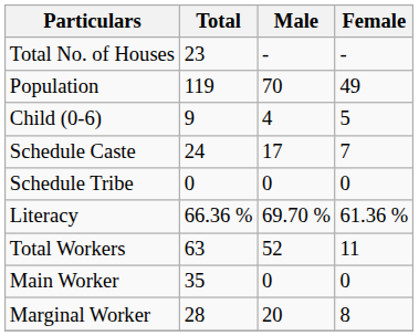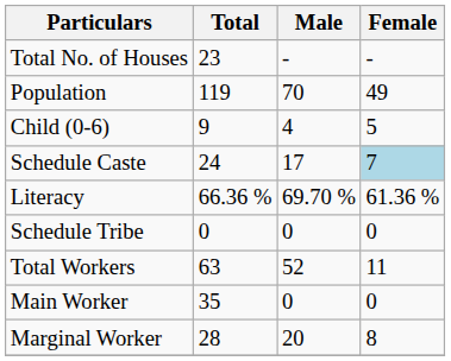Schedule Caste | Female: no background -> lightblue background
rows swapped: Schedule Tribe <-> Literacy
